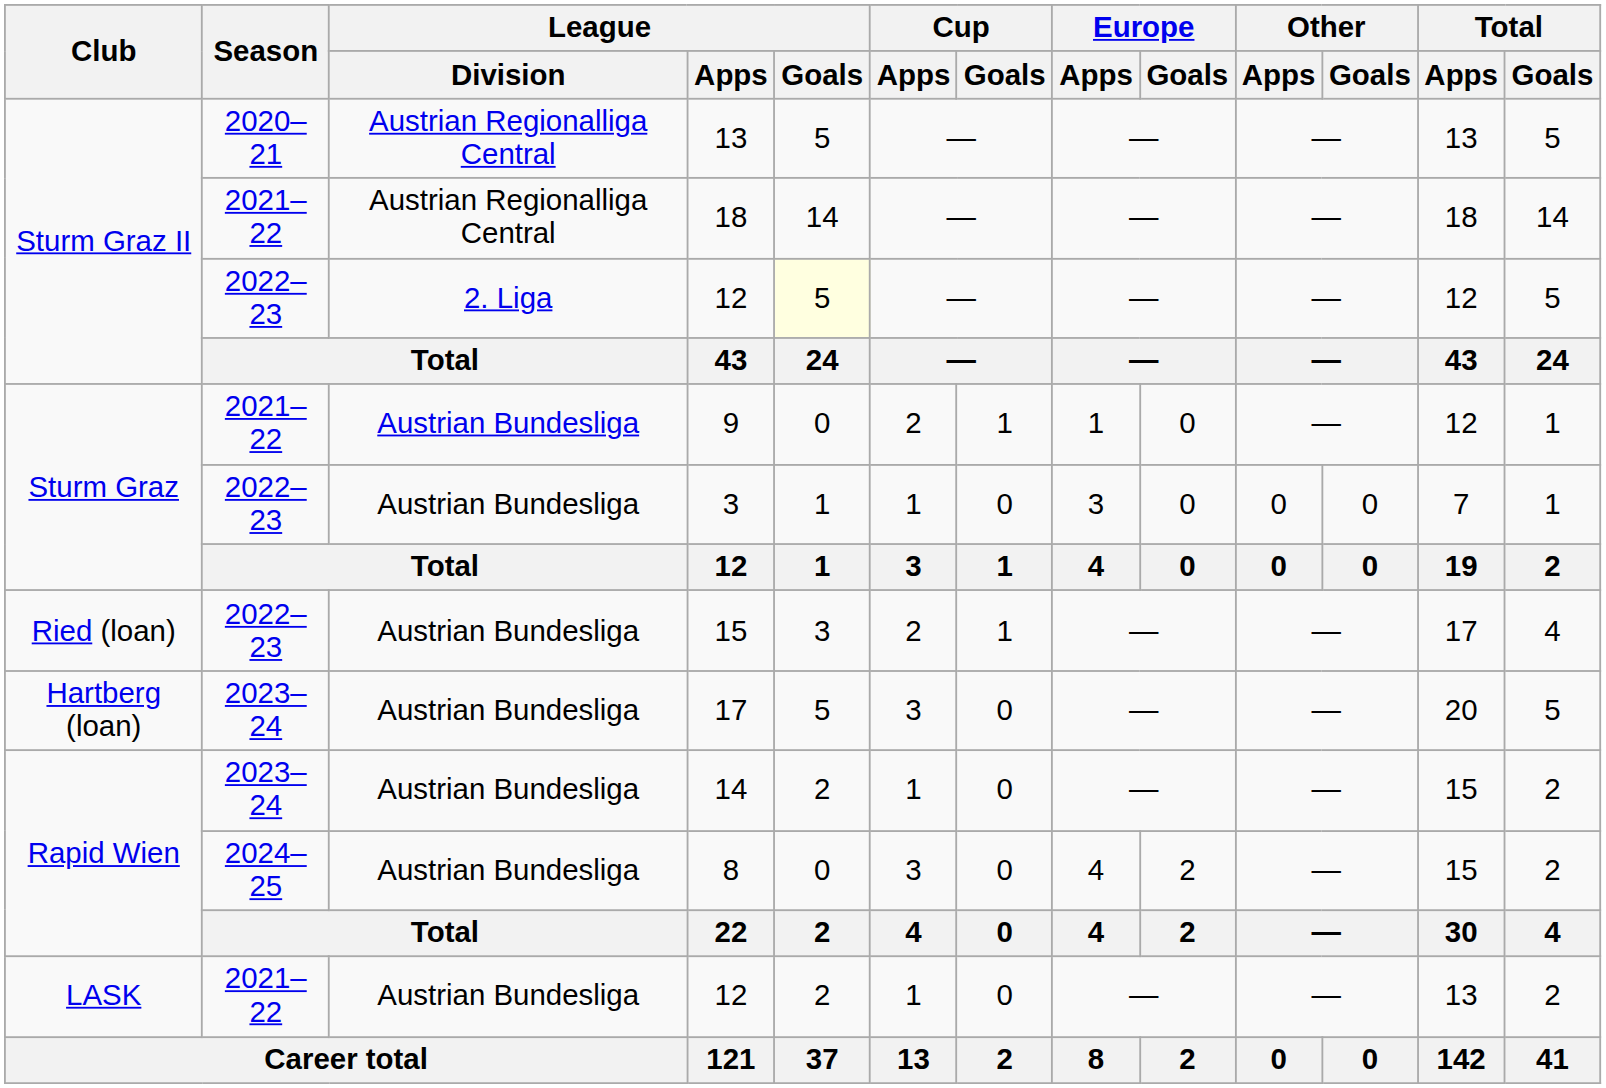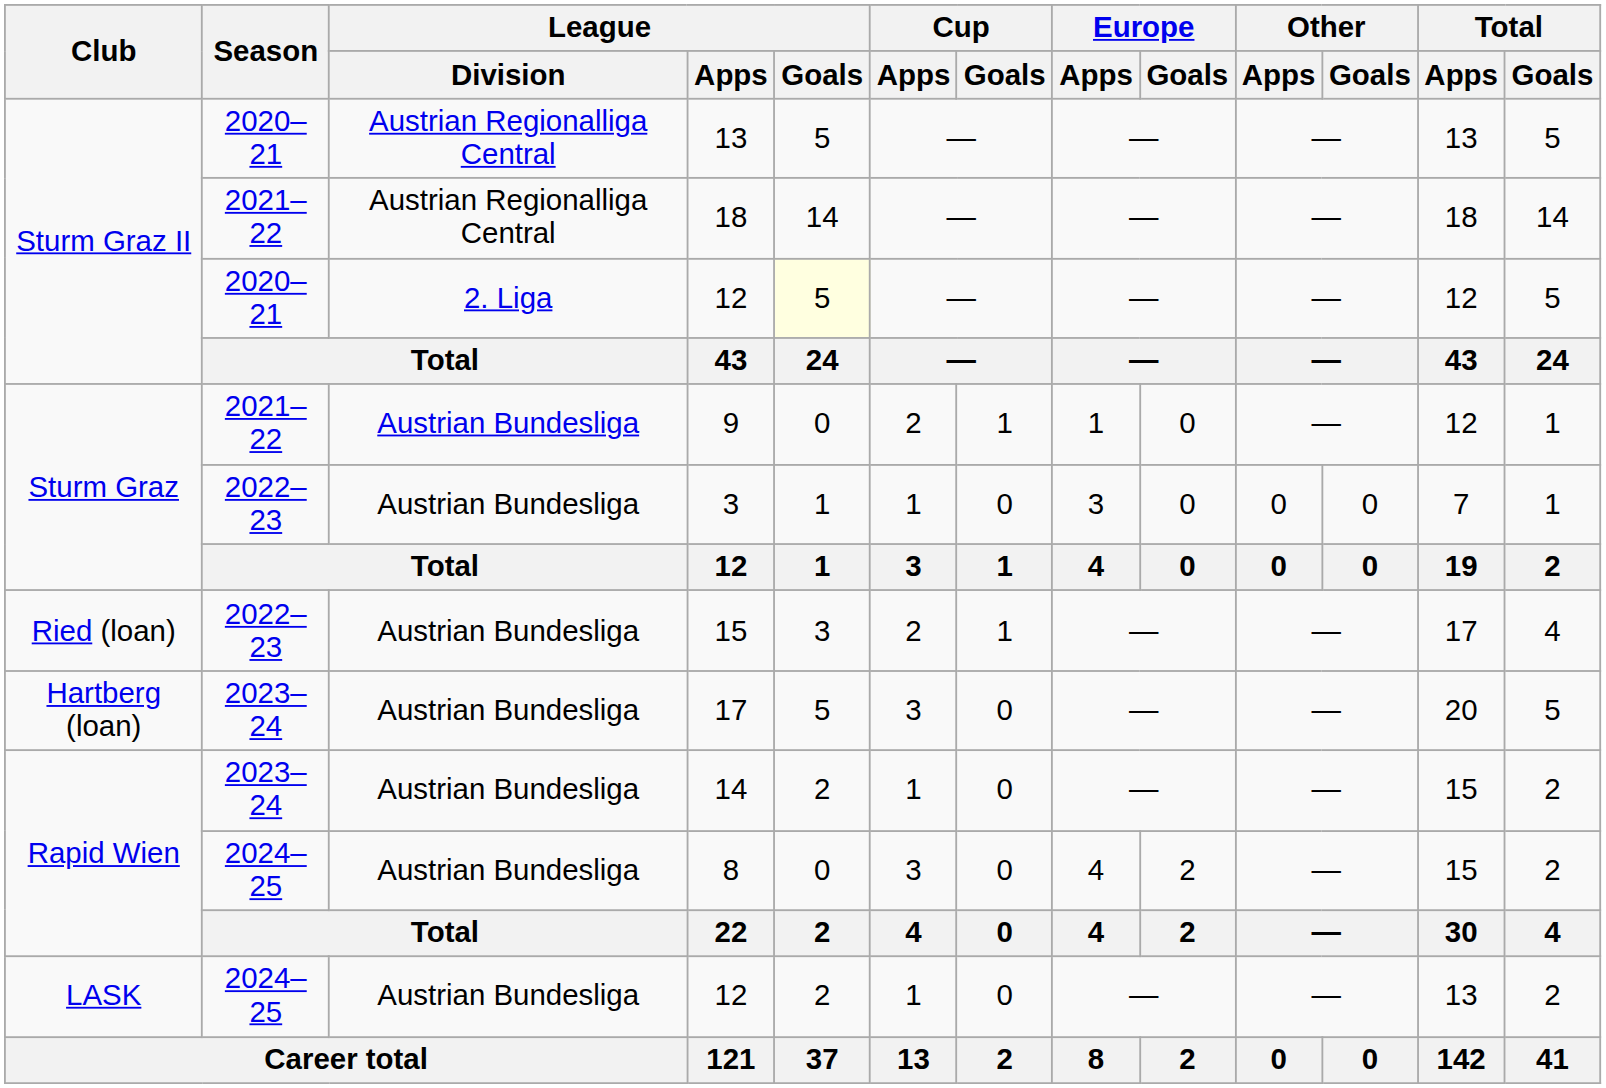Sturm Graz II / 12 | Season: 2022–23 -> 2020–21
LASK / 12 | Season: 2021–22 -> 2024–25
